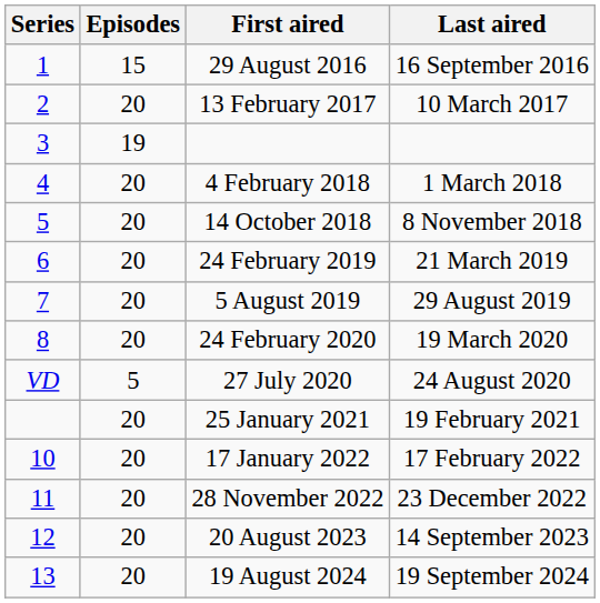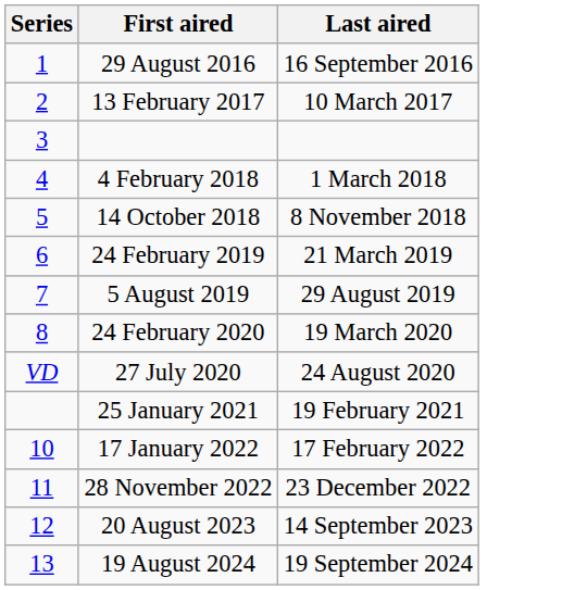- column: Episodes | 15 | 20 | 19 | 20 | 20 | 20 | 20 | 20 | 5 | 20 | 20 | 20 | 20 | 20
